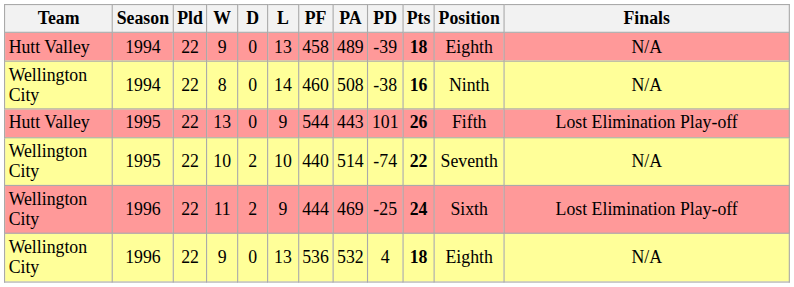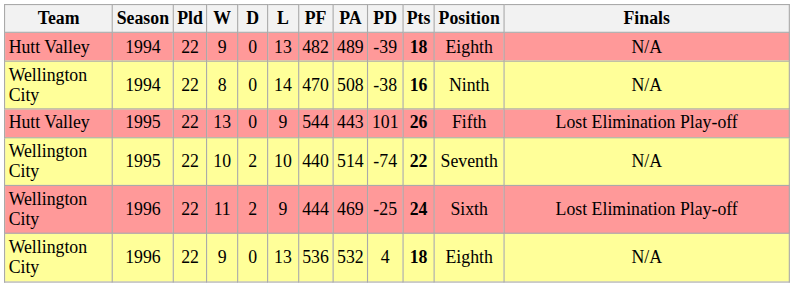1994 / 9 | PF: 458 -> 482
8 | PF: 460 -> 470
